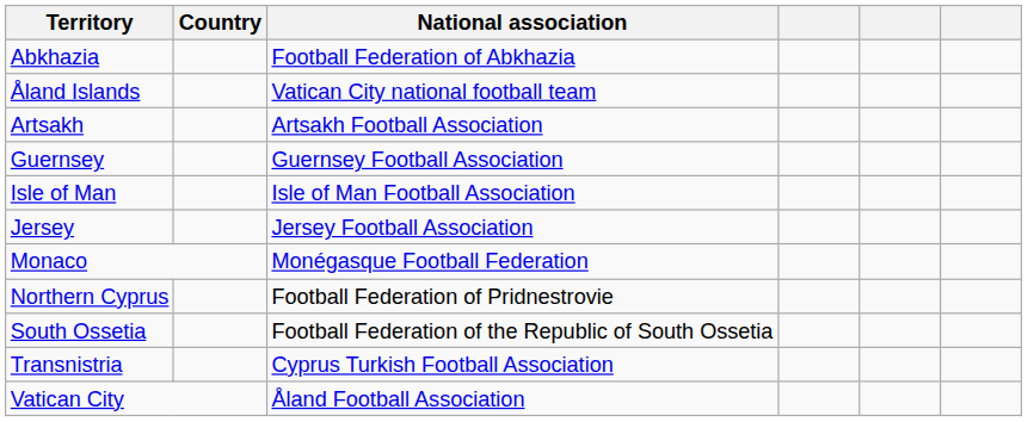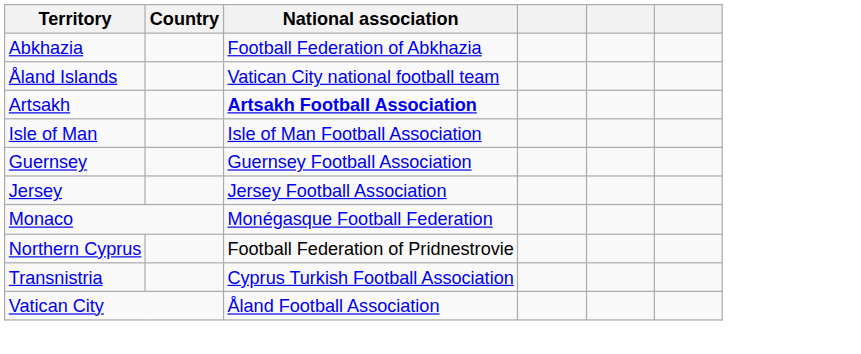Artsakh | National association: normal -> bold
rows swapped: Guernsey <-> Isle of Man
- row: South Ossetia | Football Federation of the Republic of South Ossetia
